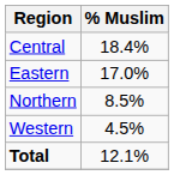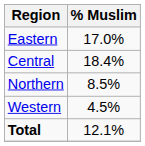rows swapped: Central <-> Eastern
